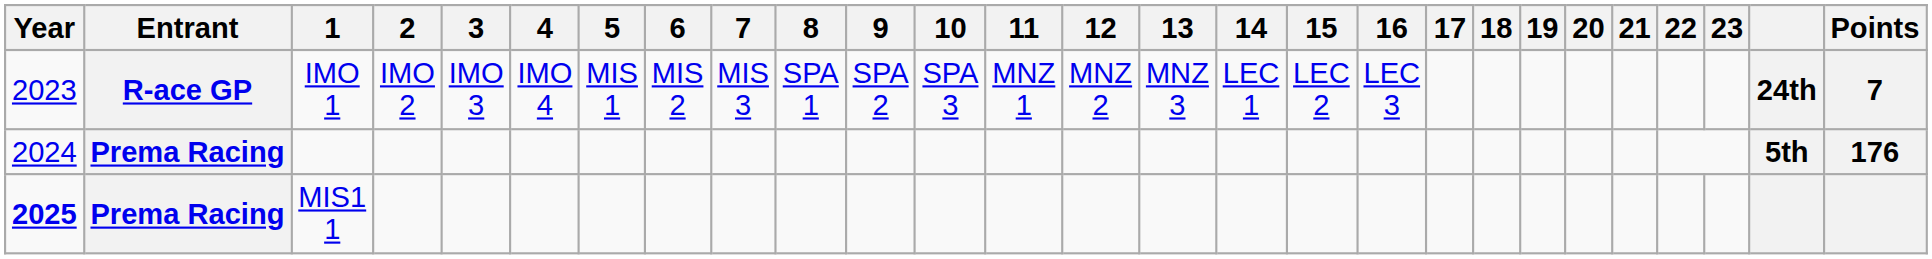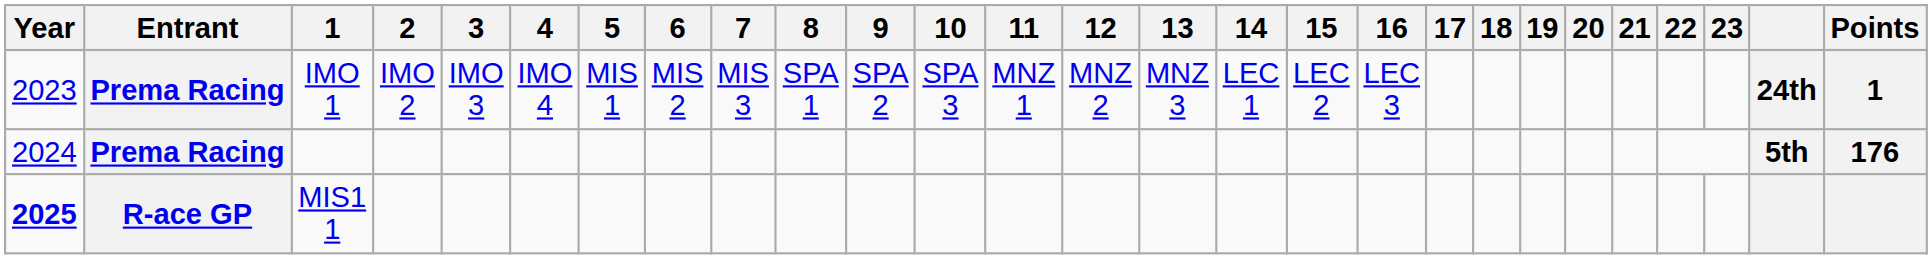IMO 1 | Entrant: R-ace GP -> Prema Racing
IMO 1 | Points: 7 -> 1
MIS1 1 | Entrant: Prema Racing -> R-ace GP
